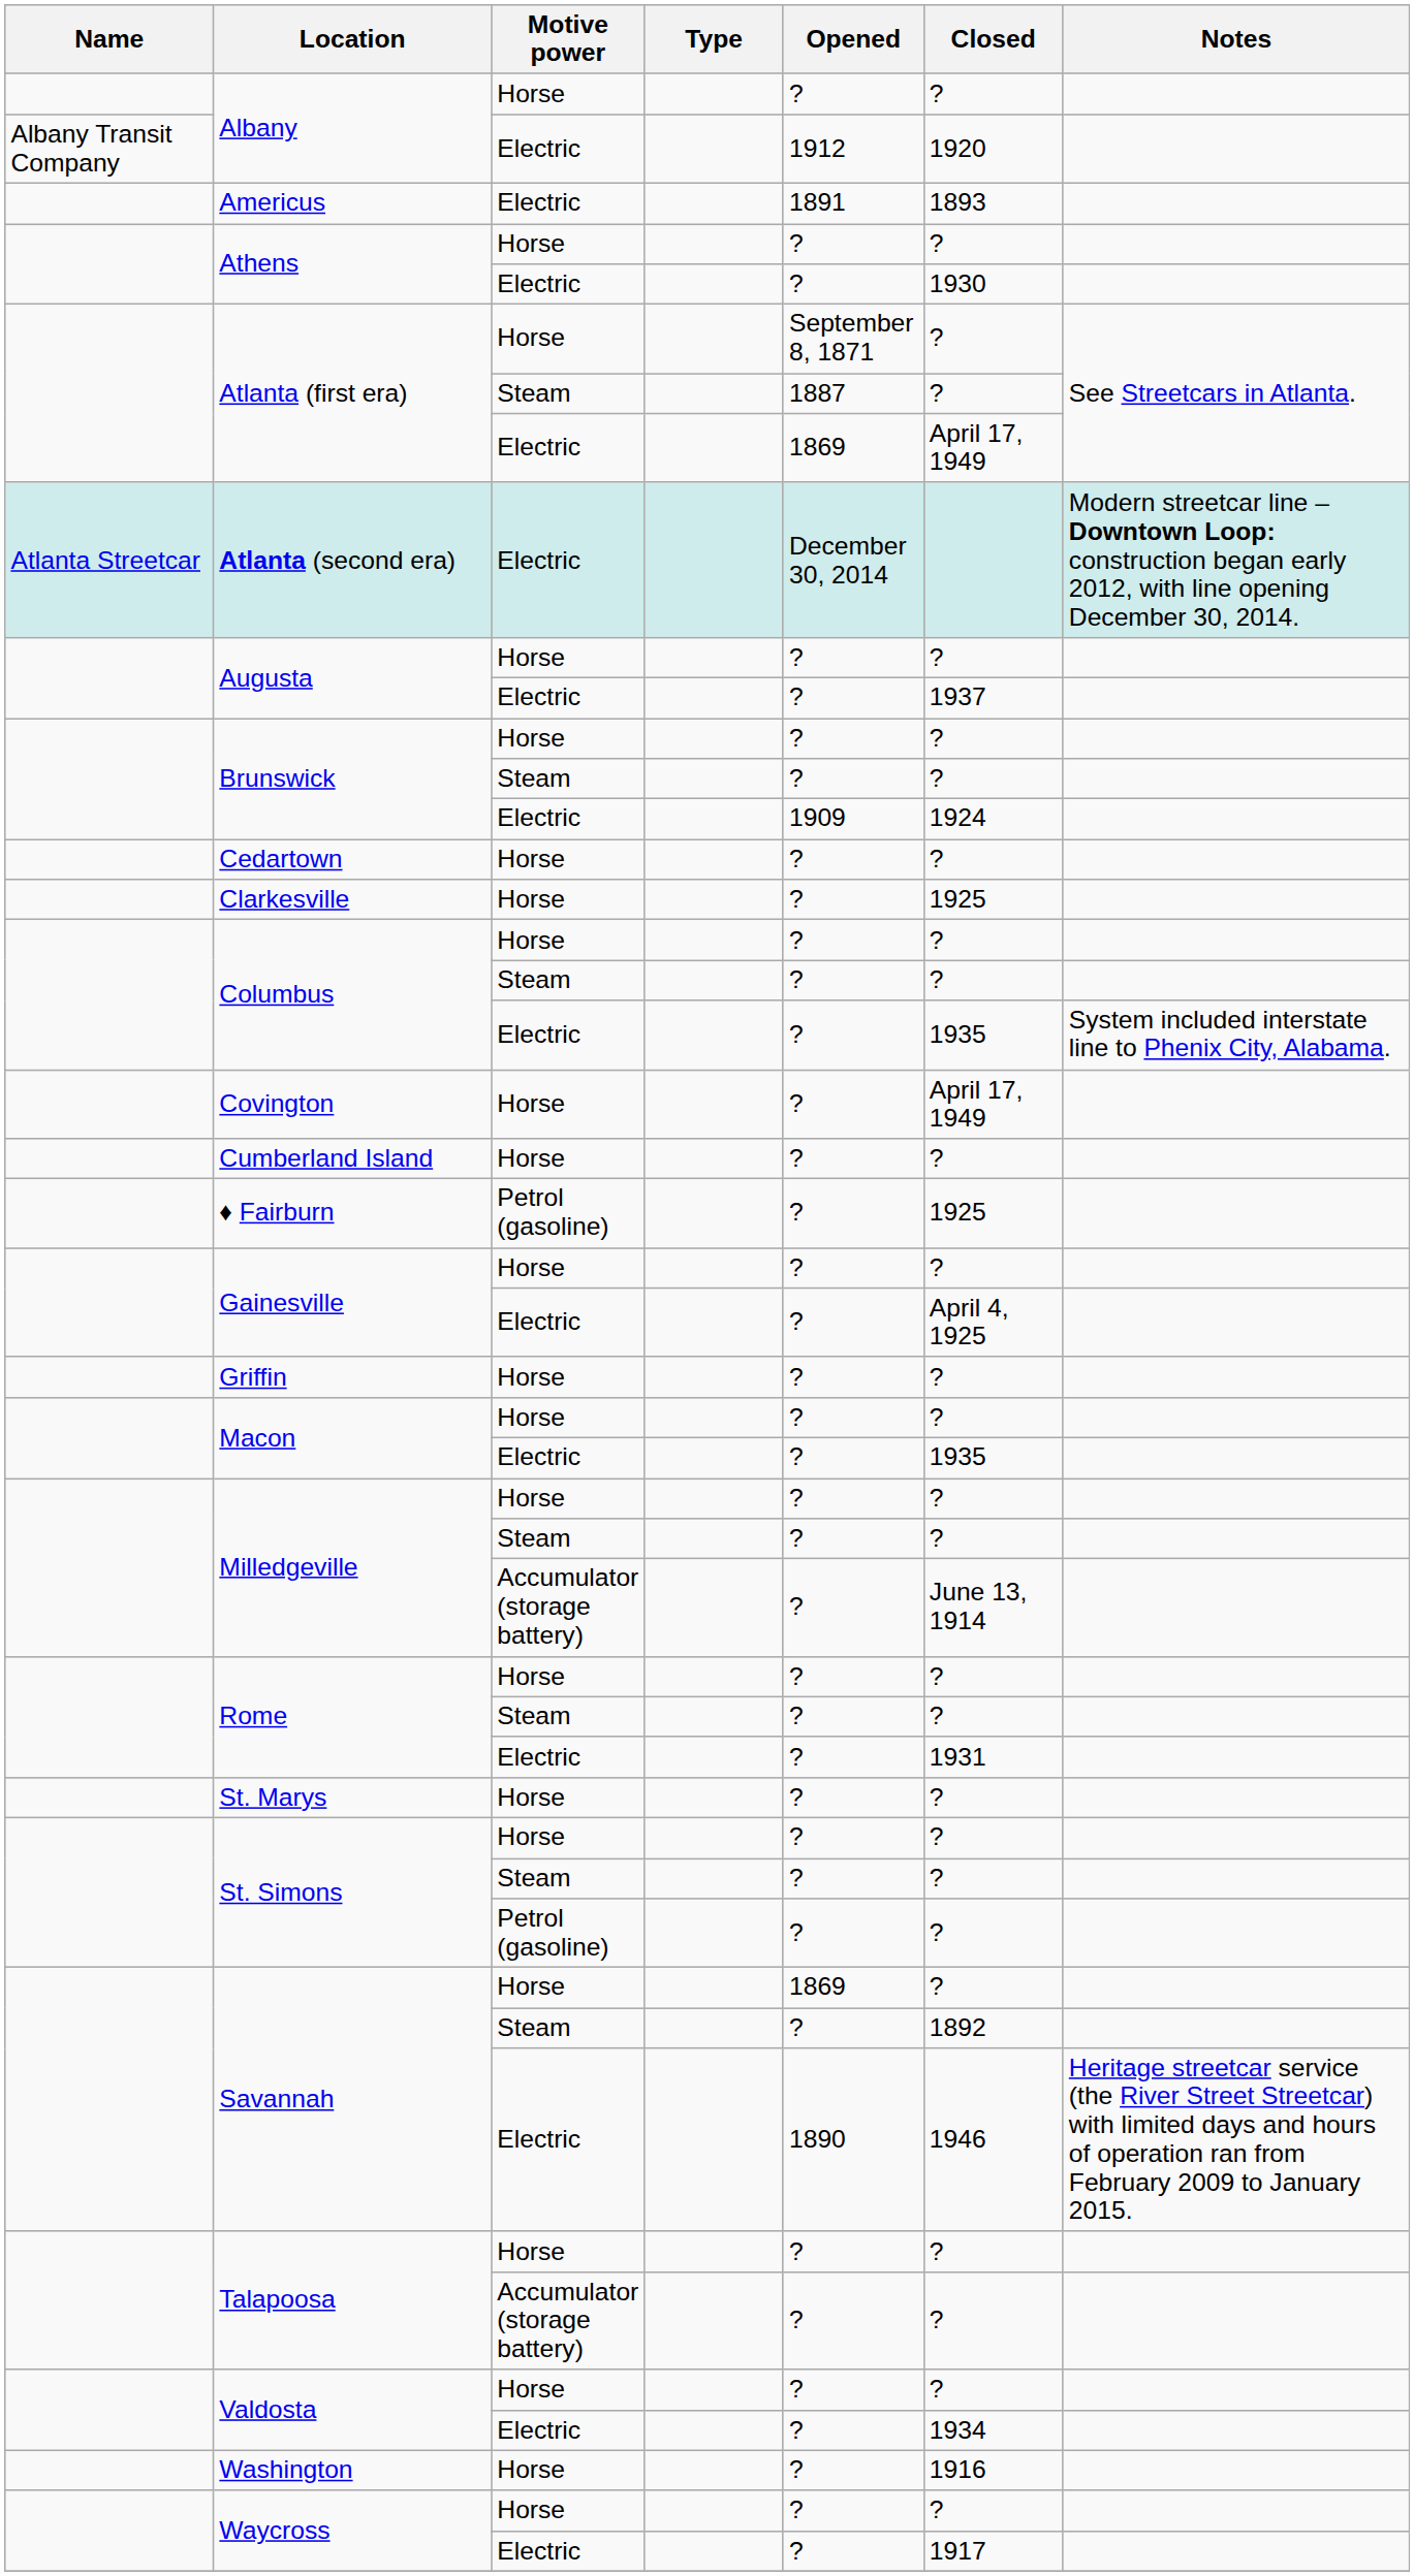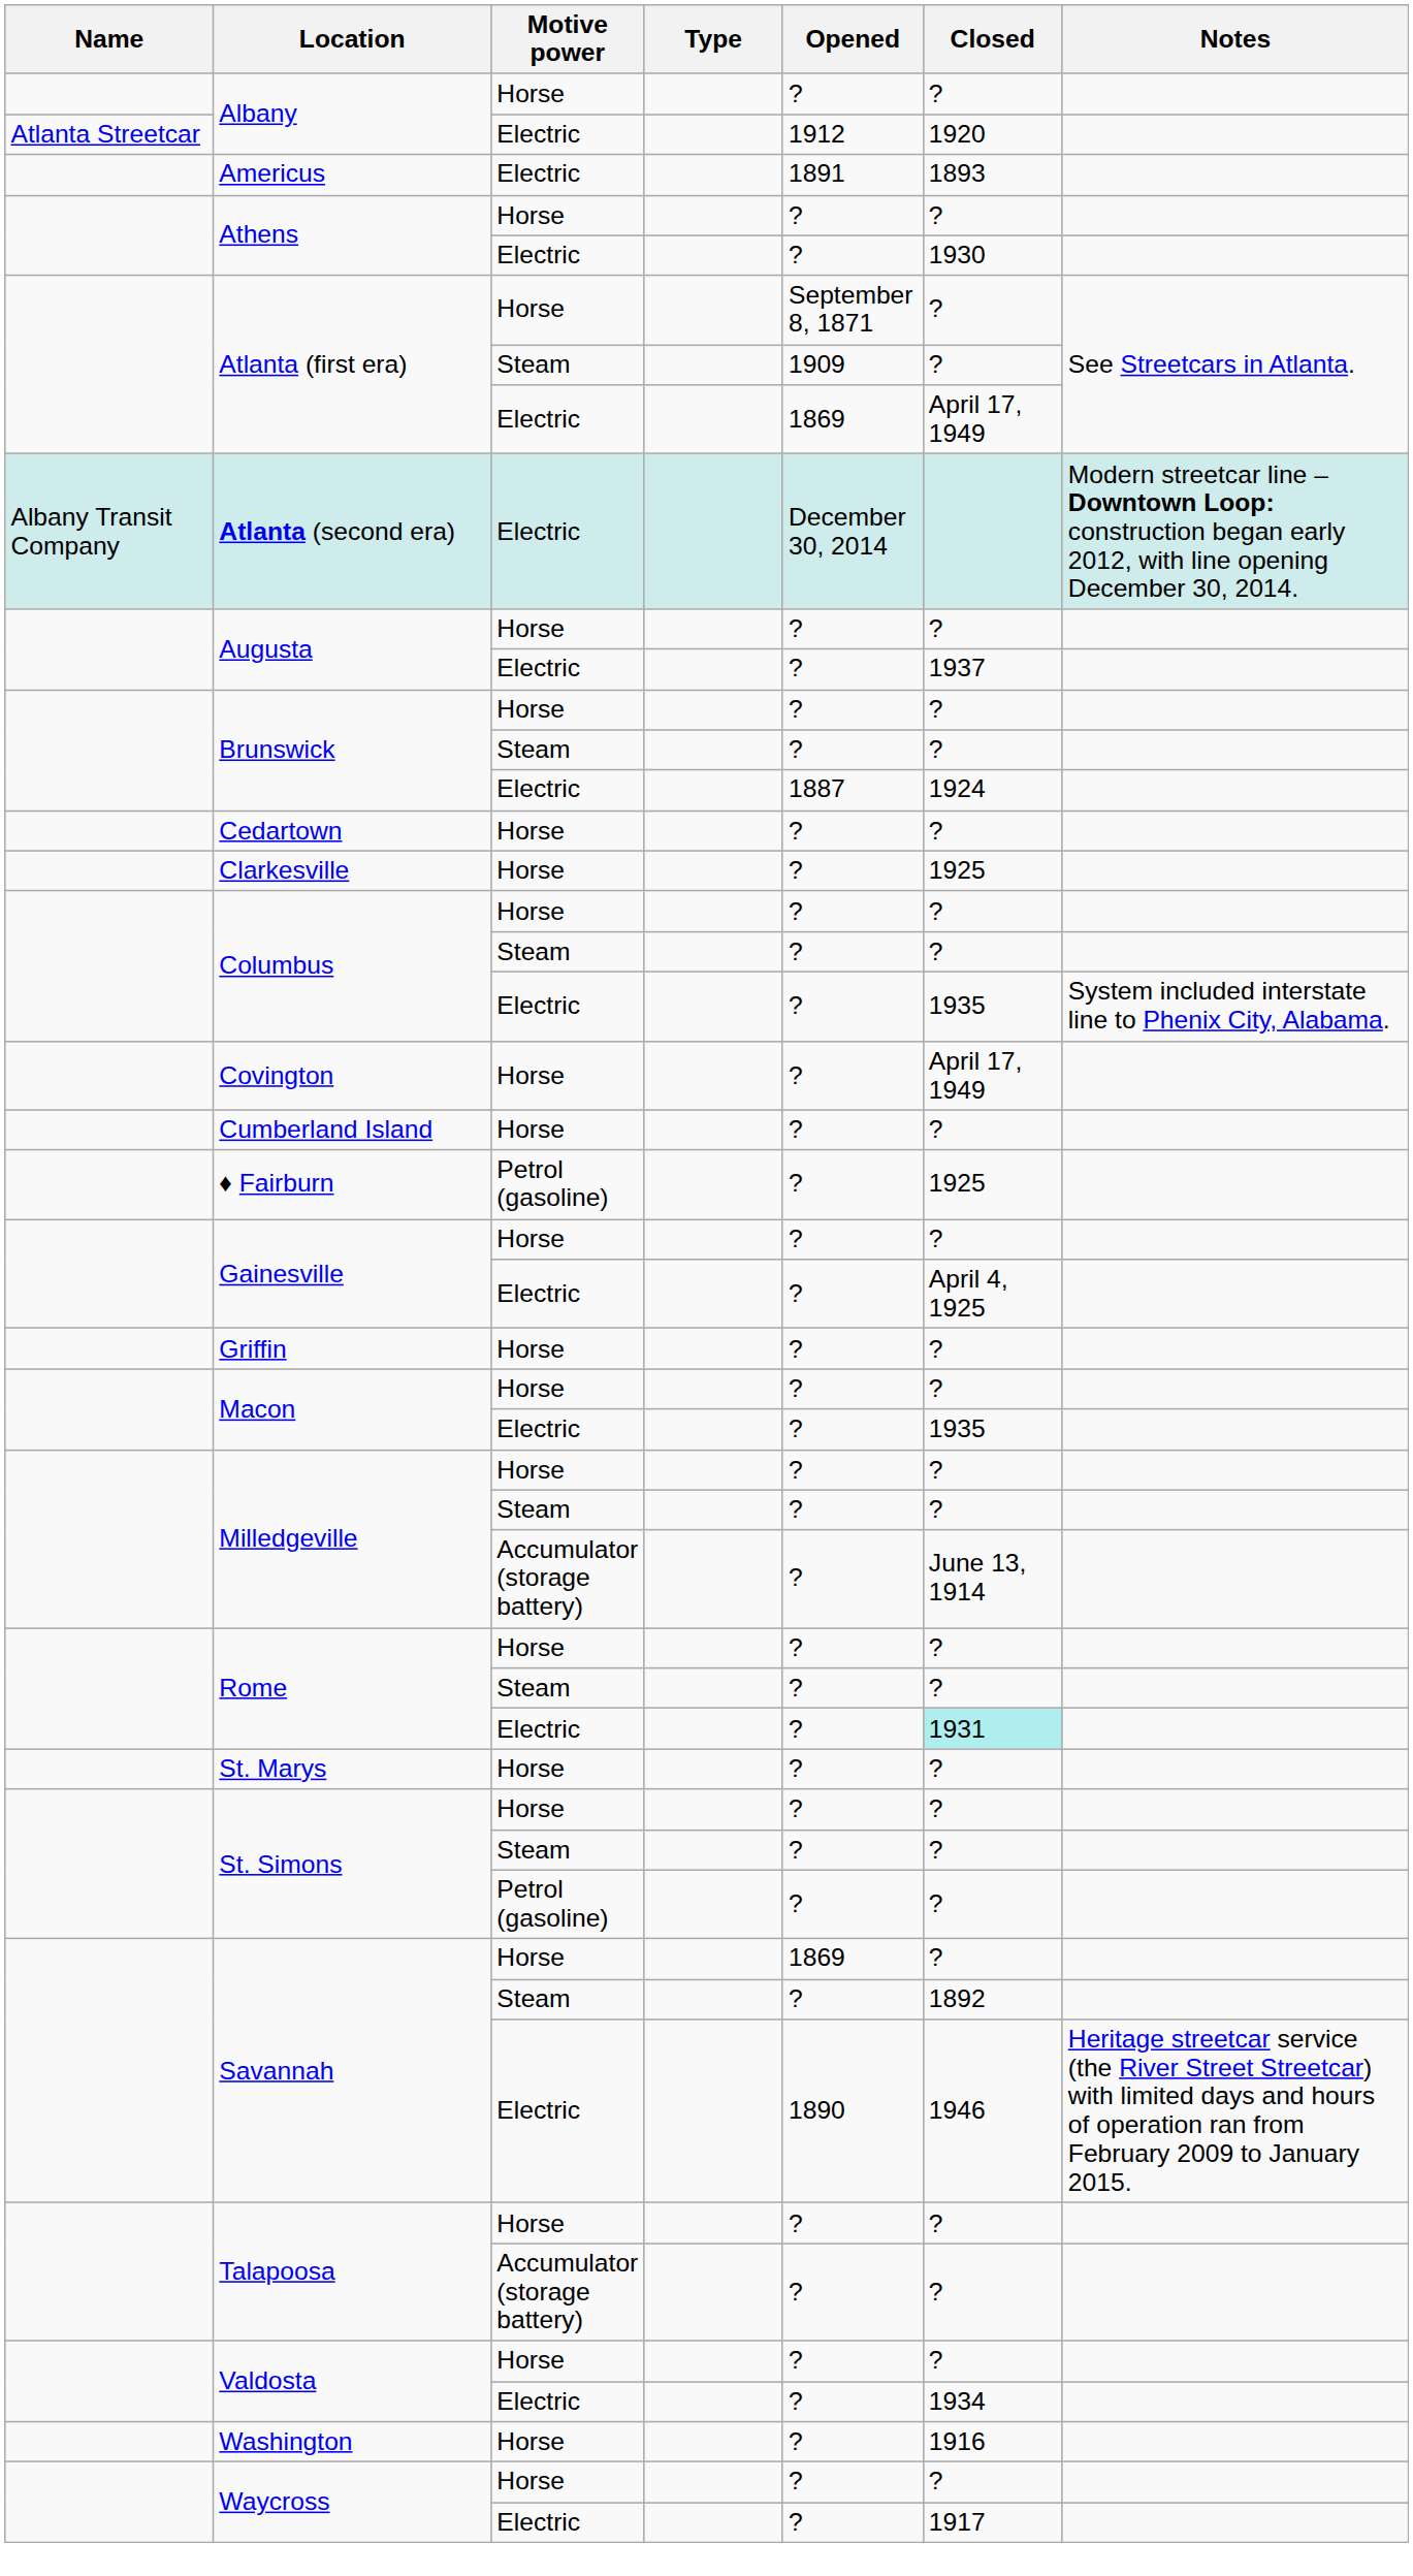Albany / Electric | Name: Albany Transit Company -> Atlanta Streetcar
Atlanta (first era) / Steam | Opened: 1887 -> 1909
Atlanta (second era) | Name: Atlanta Streetcar -> Albany Transit Company
Brunswick / Electric | Opened: 1909 -> 1887
Rome / Electric | Closed: no background -> paleturquoise background
